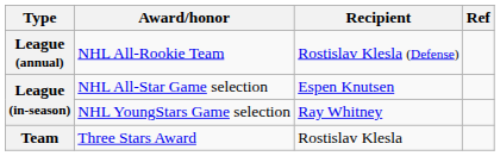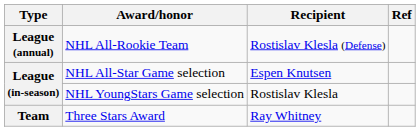NHL YoungStars Game selection | Recipient: Ray Whitney -> Rostislav Klesla
Three Stars Award | Recipient: Rostislav Klesla -> Ray Whitney
